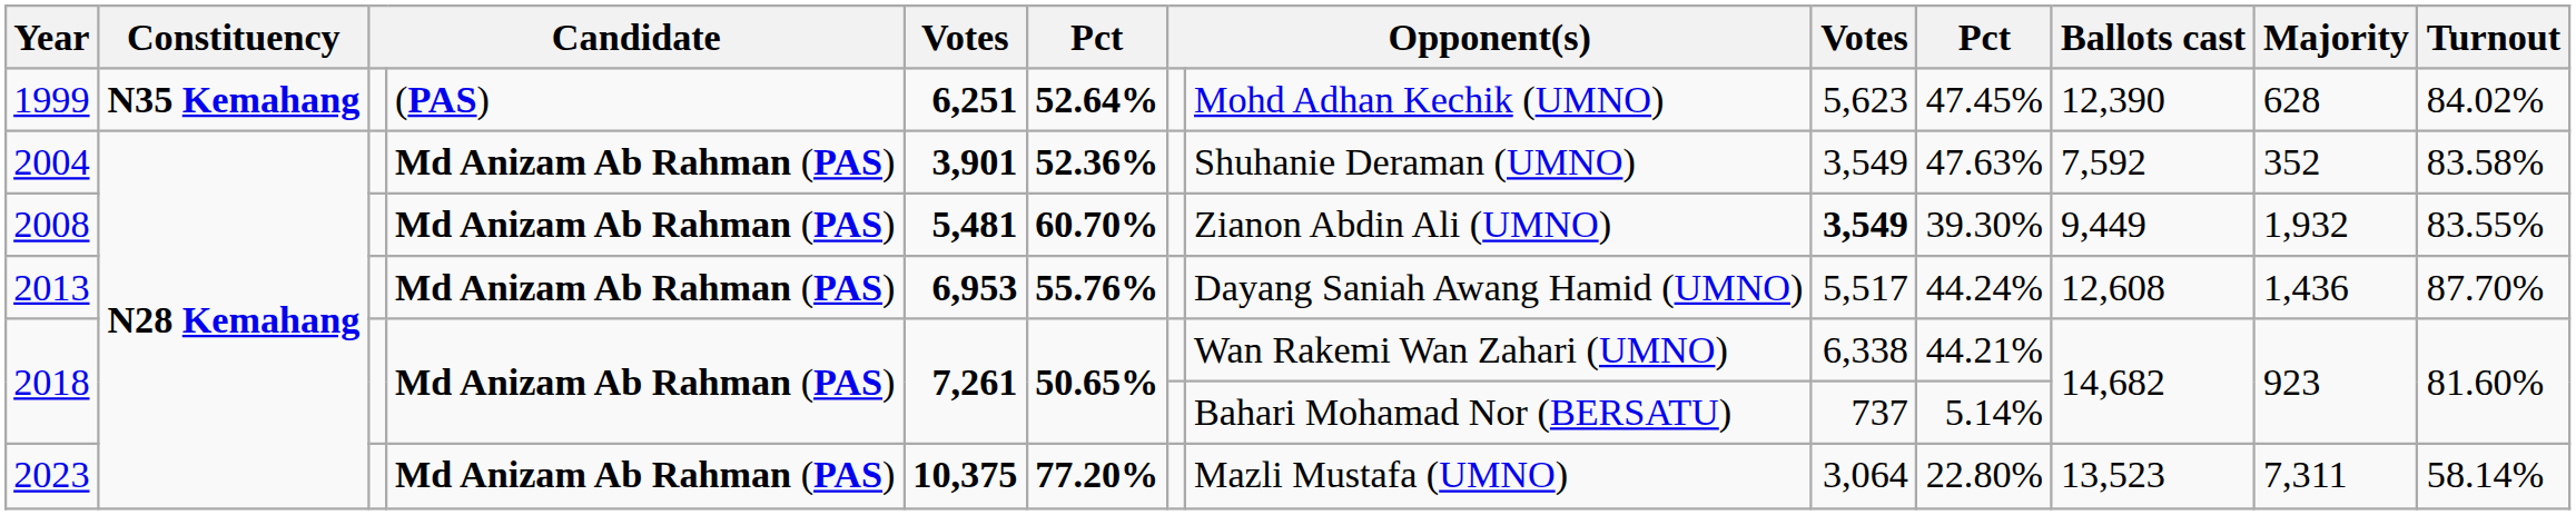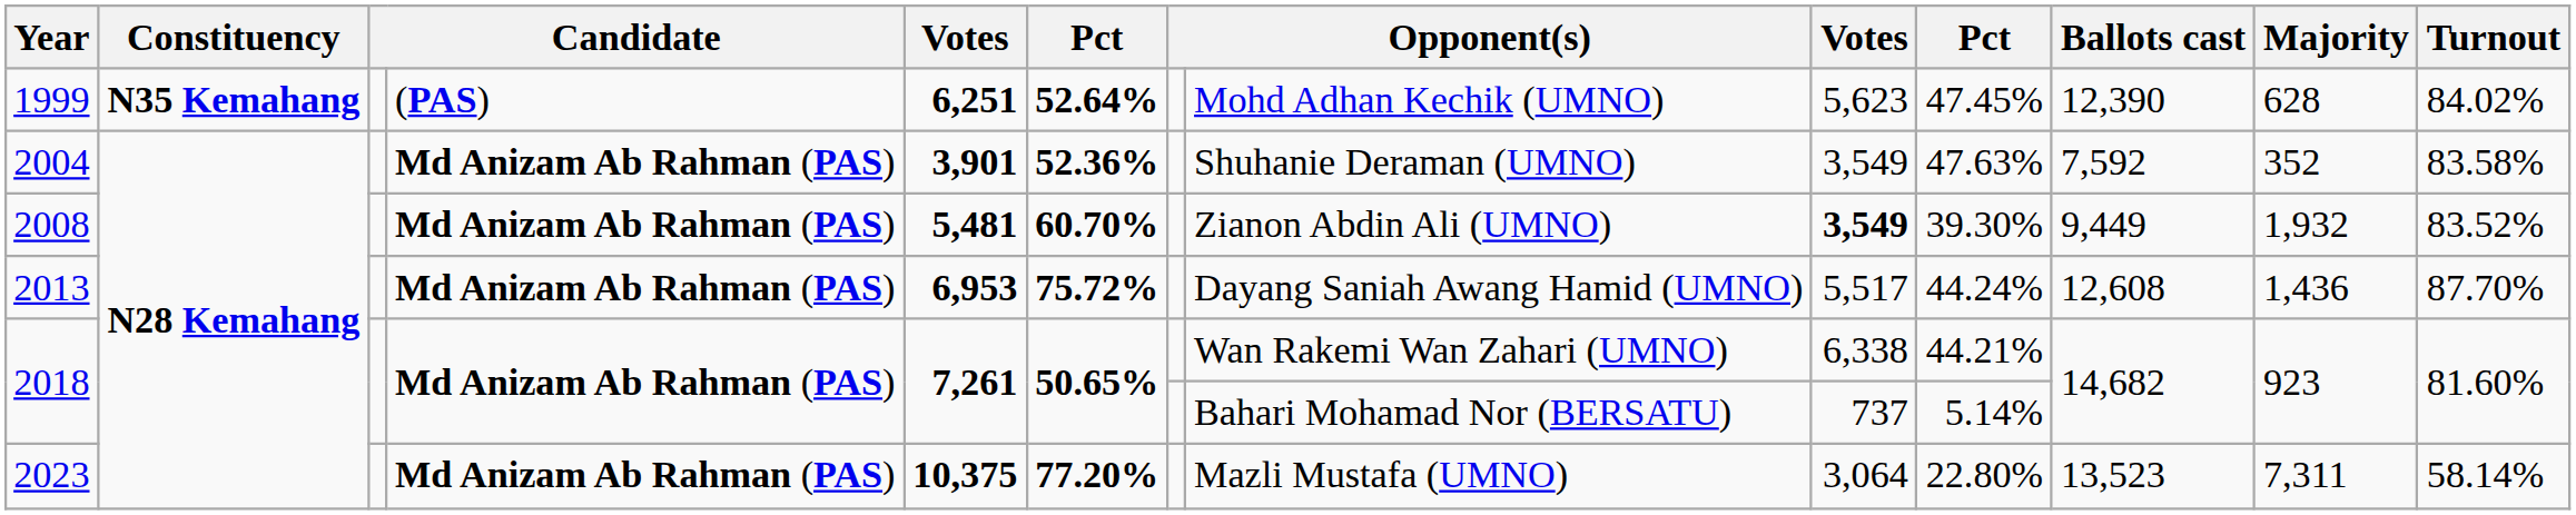2008 | Turnout: 83.55% -> 83.52%
2013 | column 6: 55.76% -> 75.72%
